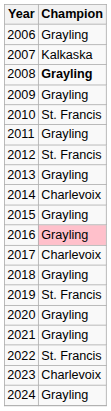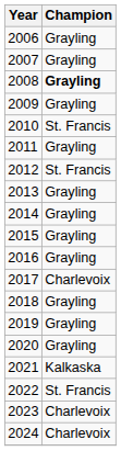2007 | Champion: Kalkaska -> Grayling
2014 | Champion: Charlevoix -> Grayling
2016 | Champion: pink background -> no background
2019 | Champion: St. Francis -> Grayling
2021 | Champion: Grayling -> Kalkaska
2024 | Champion: Grayling -> Charlevoix
